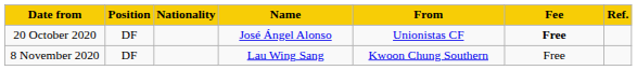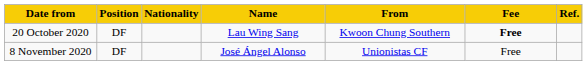20 October 2020 | Name: José Ángel Alonso -> Lau Wing Sang
20 October 2020 | From: Unionistas CF -> Kwoon Chung Southern
8 November 2020 | Name: Lau Wing Sang -> José Ángel Alonso
8 November 2020 | From: Kwoon Chung Southern -> Unionistas CF
